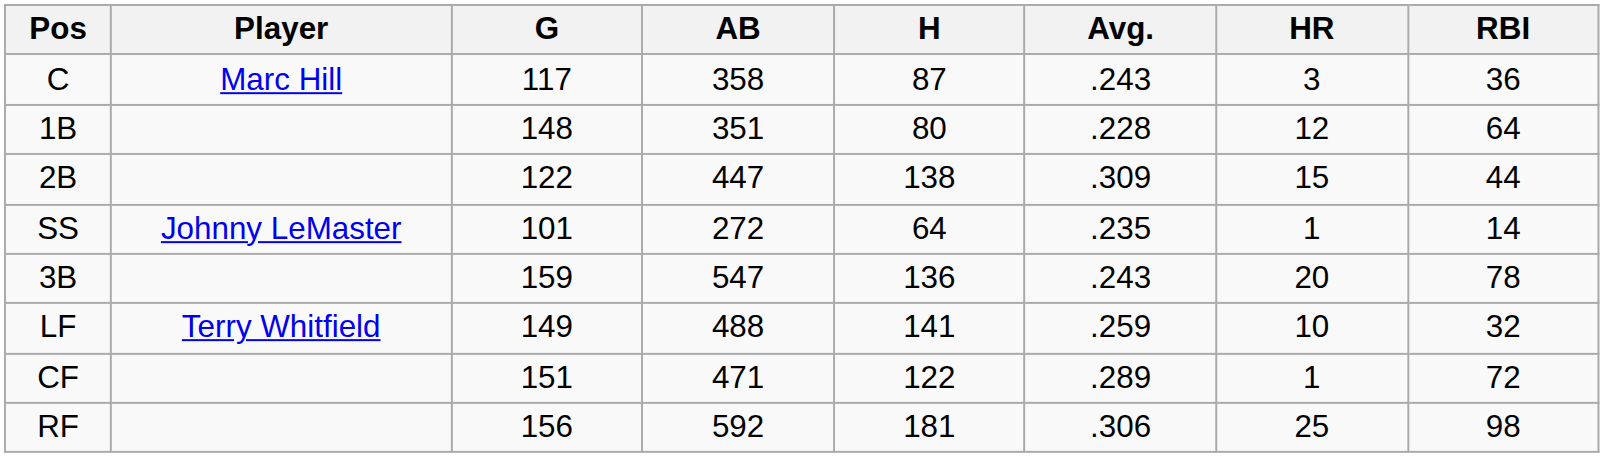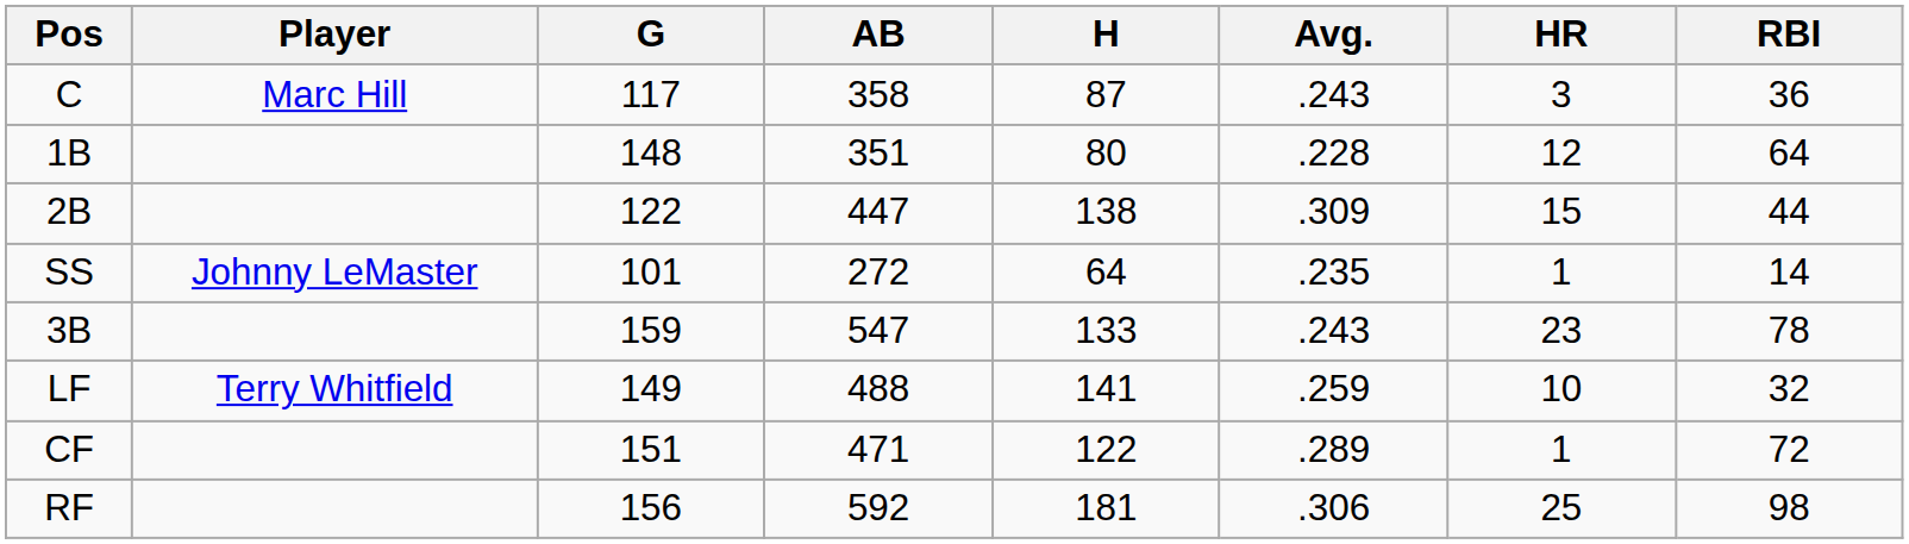3B | H: 136 -> 133
3B | HR: 20 -> 23
